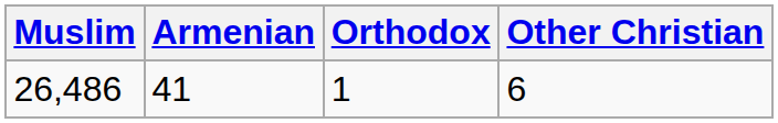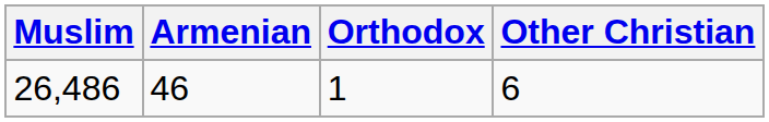26,486 | Armenian: 41 -> 46
